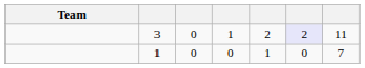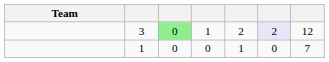3 | column 3: no background -> lightgreen background
3 | column 7: 11 -> 12
